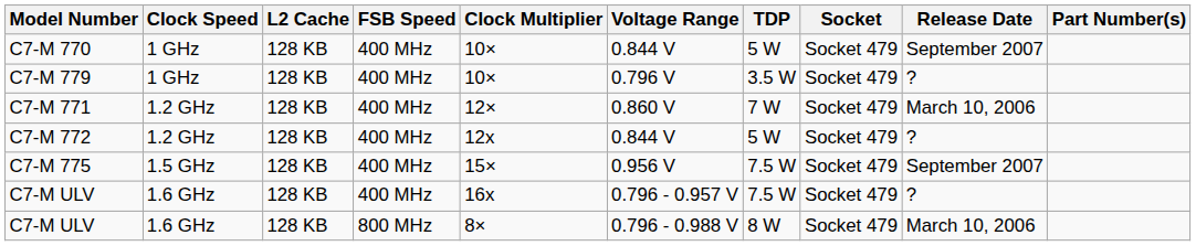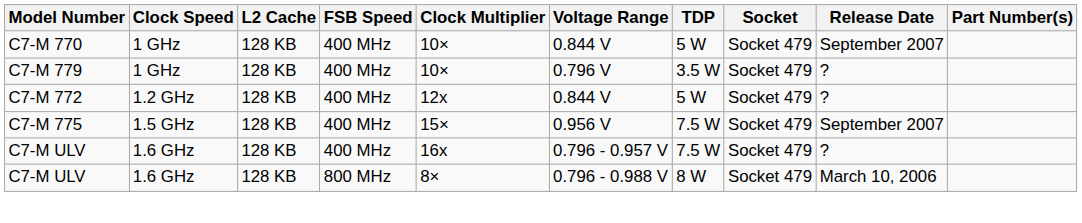- row: C7-M 771 | 1.2 GHz | 128 KB | 400 MHz | 12× | 0.860 V | 7 W | Socket 479 | March 10, 2006
